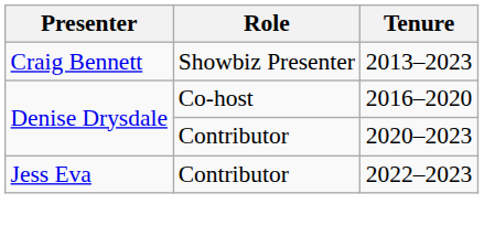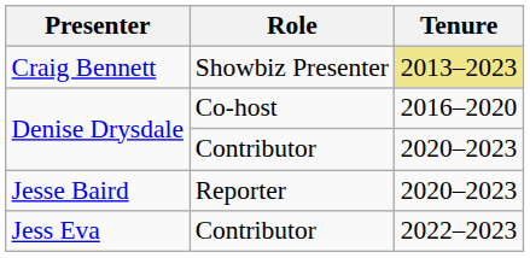Craig Bennett | Tenure: no background -> khaki background
+ row: Jesse Baird | Reporter | 2020–2023
